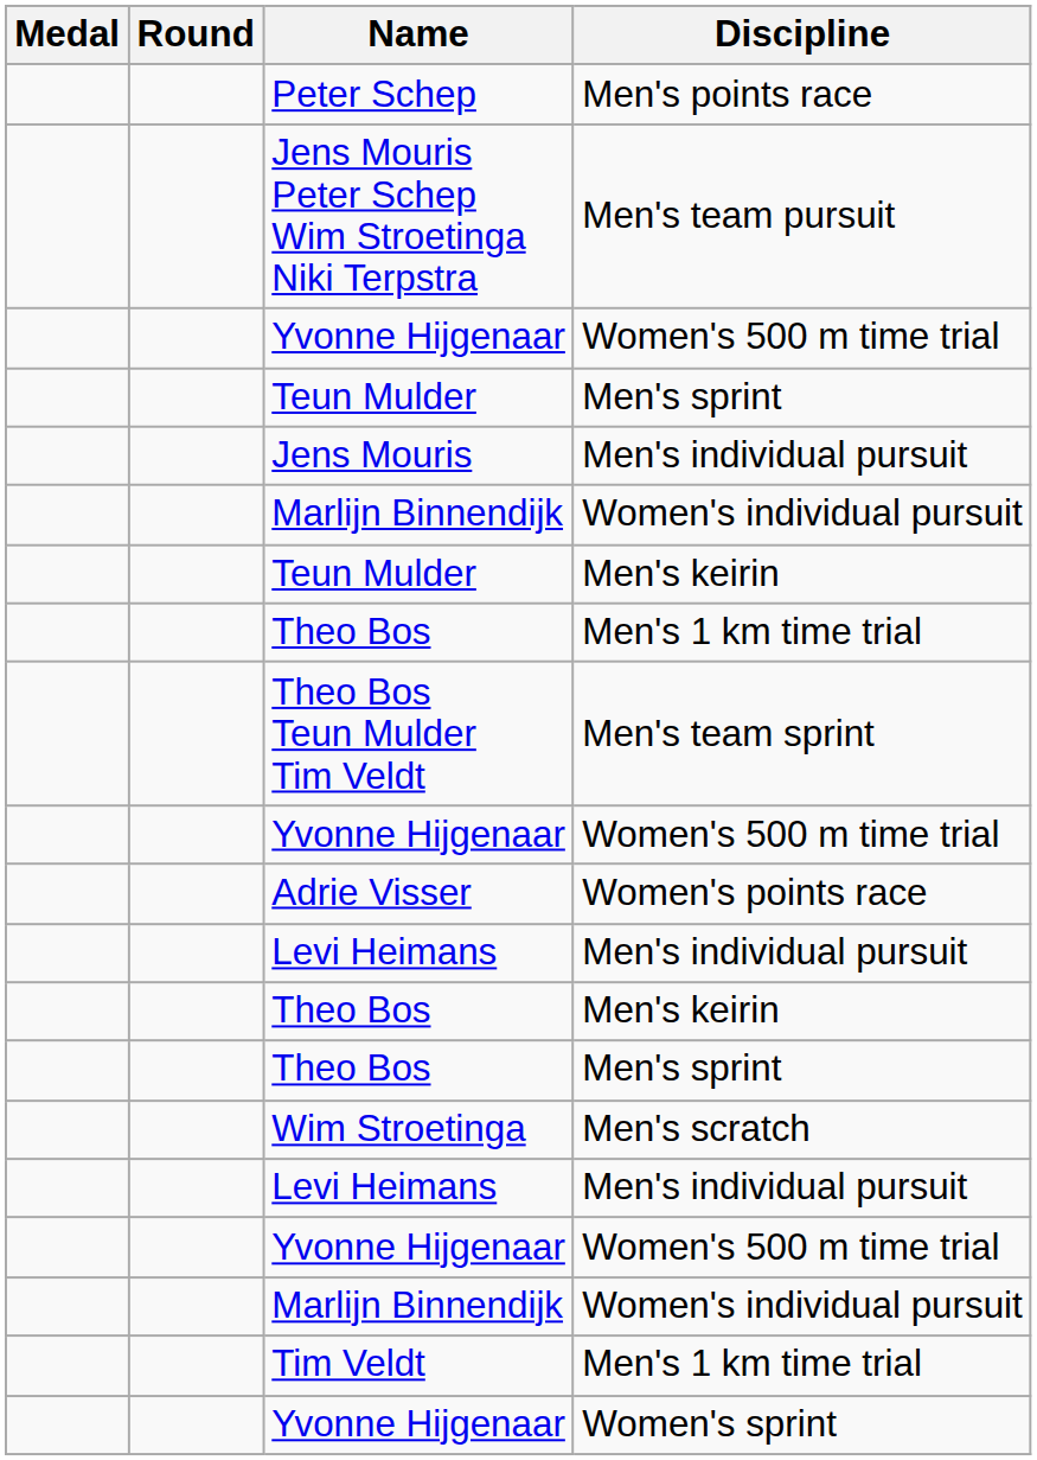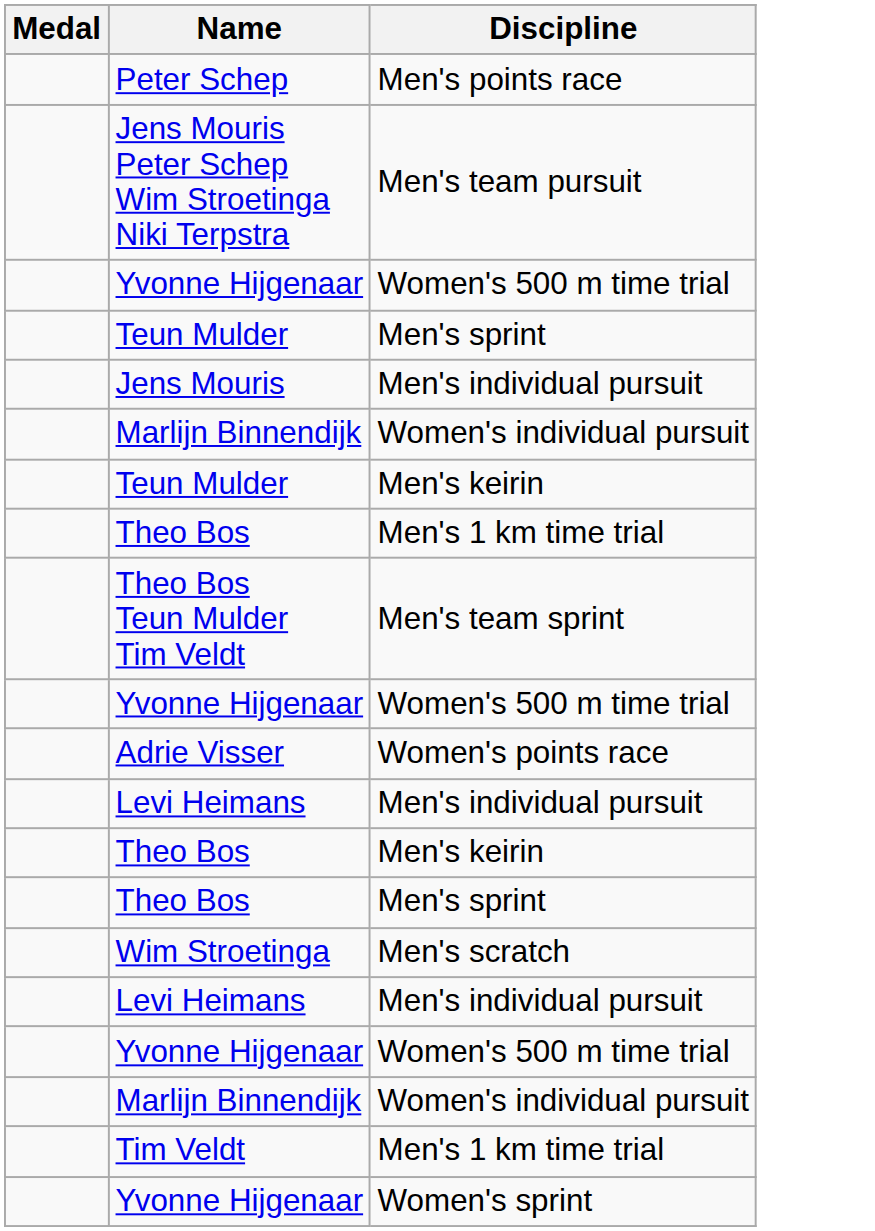- column: Round
